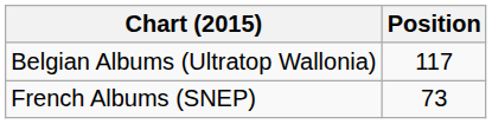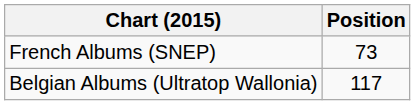rows swapped: Belgian Albums (Ultratop Wallonia) <-> French Albums (SNEP)
